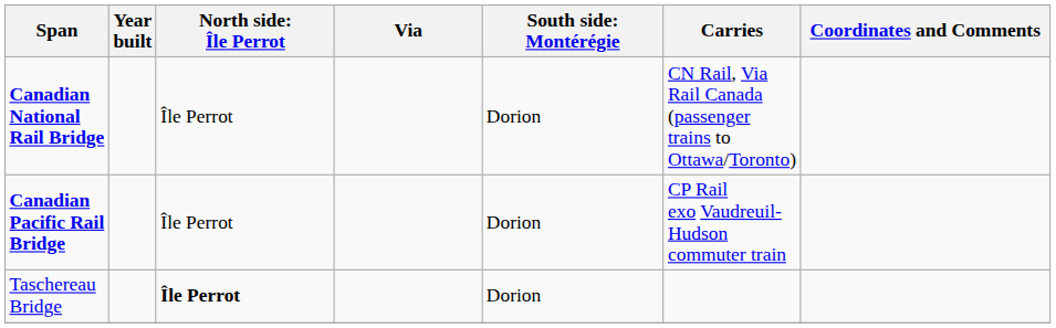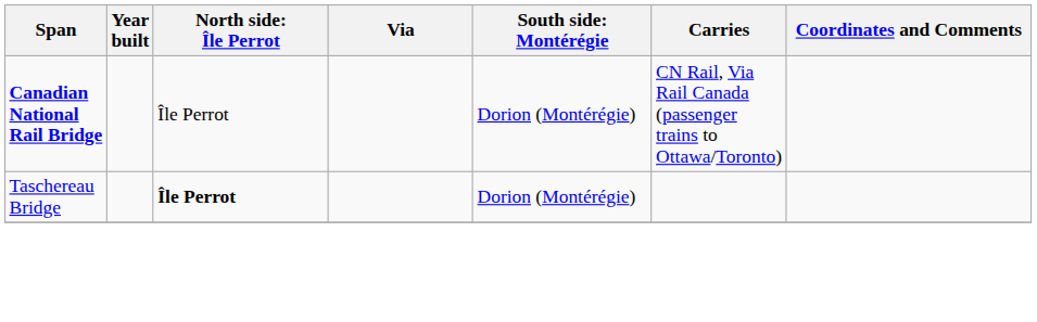Canadian National Rail Bridge | column 5: Dorion -> Dorion (Montérégie)
- row: Canadian Pacific Rail Bridge | Île Perrot | Dorion | CP Rail exo Vaudreuil-Hudson commuter train
Taschereau Bridge | column 5: Dorion -> Dorion (Montérégie)
